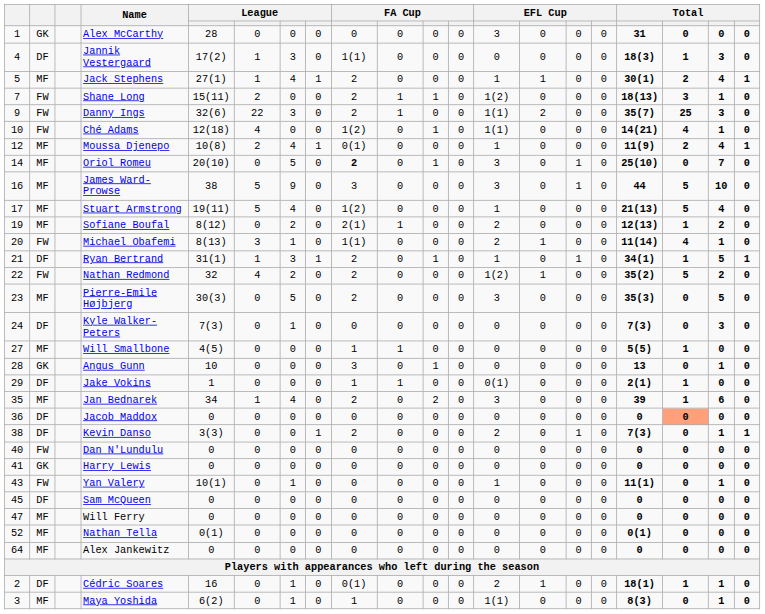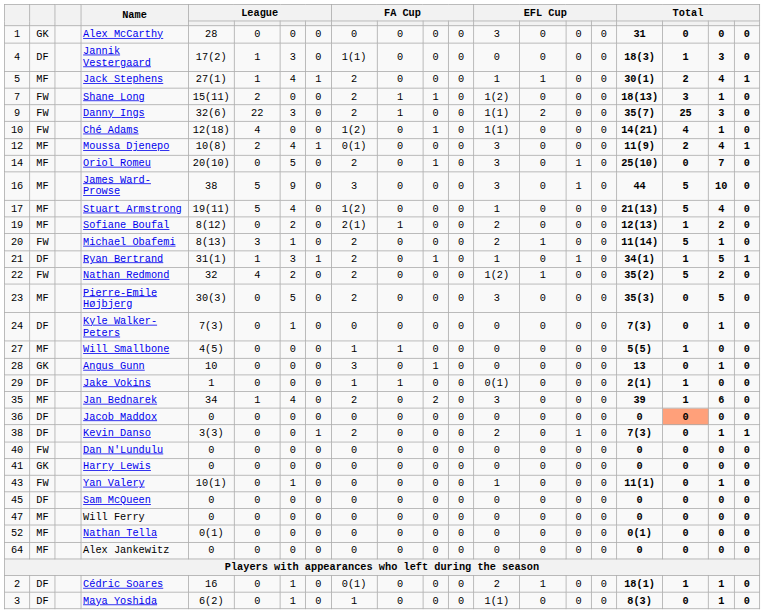Moussa Djenepo | column 13: 1 -> 3
Oriol Romeu | column 9: bold -> normal
Michael Obafemi | column 9: 1(1) -> 2
Michael Obafemi | column 18: 4 -> 5
Kyle Walker-Peters | column 19: 3 -> 1
Maya Yoshida | column 2: MF -> DF
